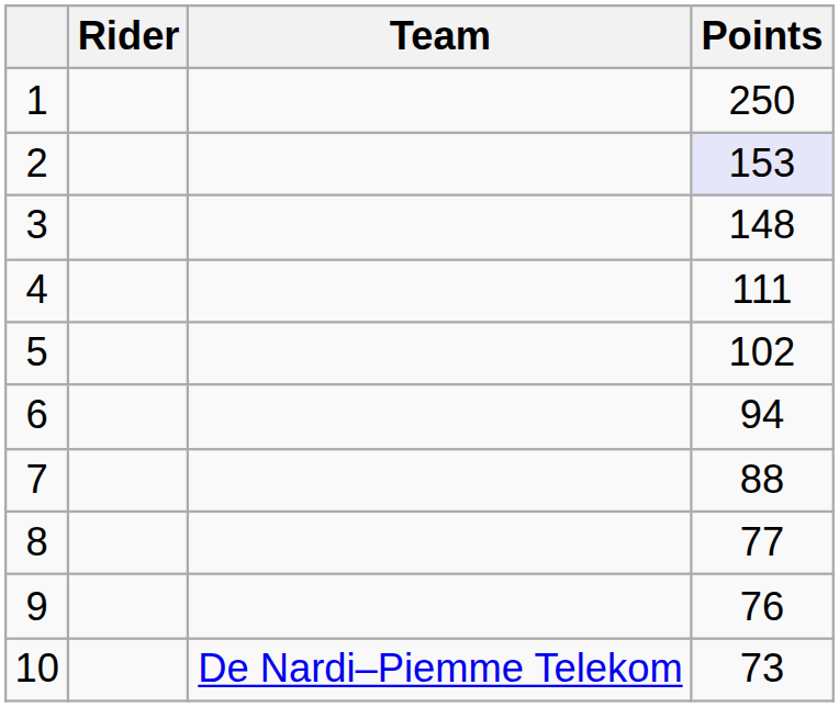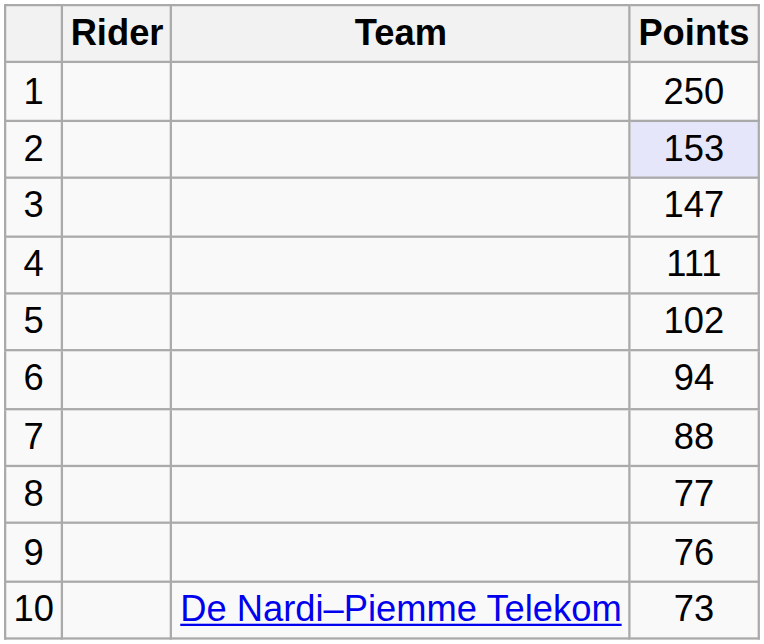3 | Points: 148 -> 147
